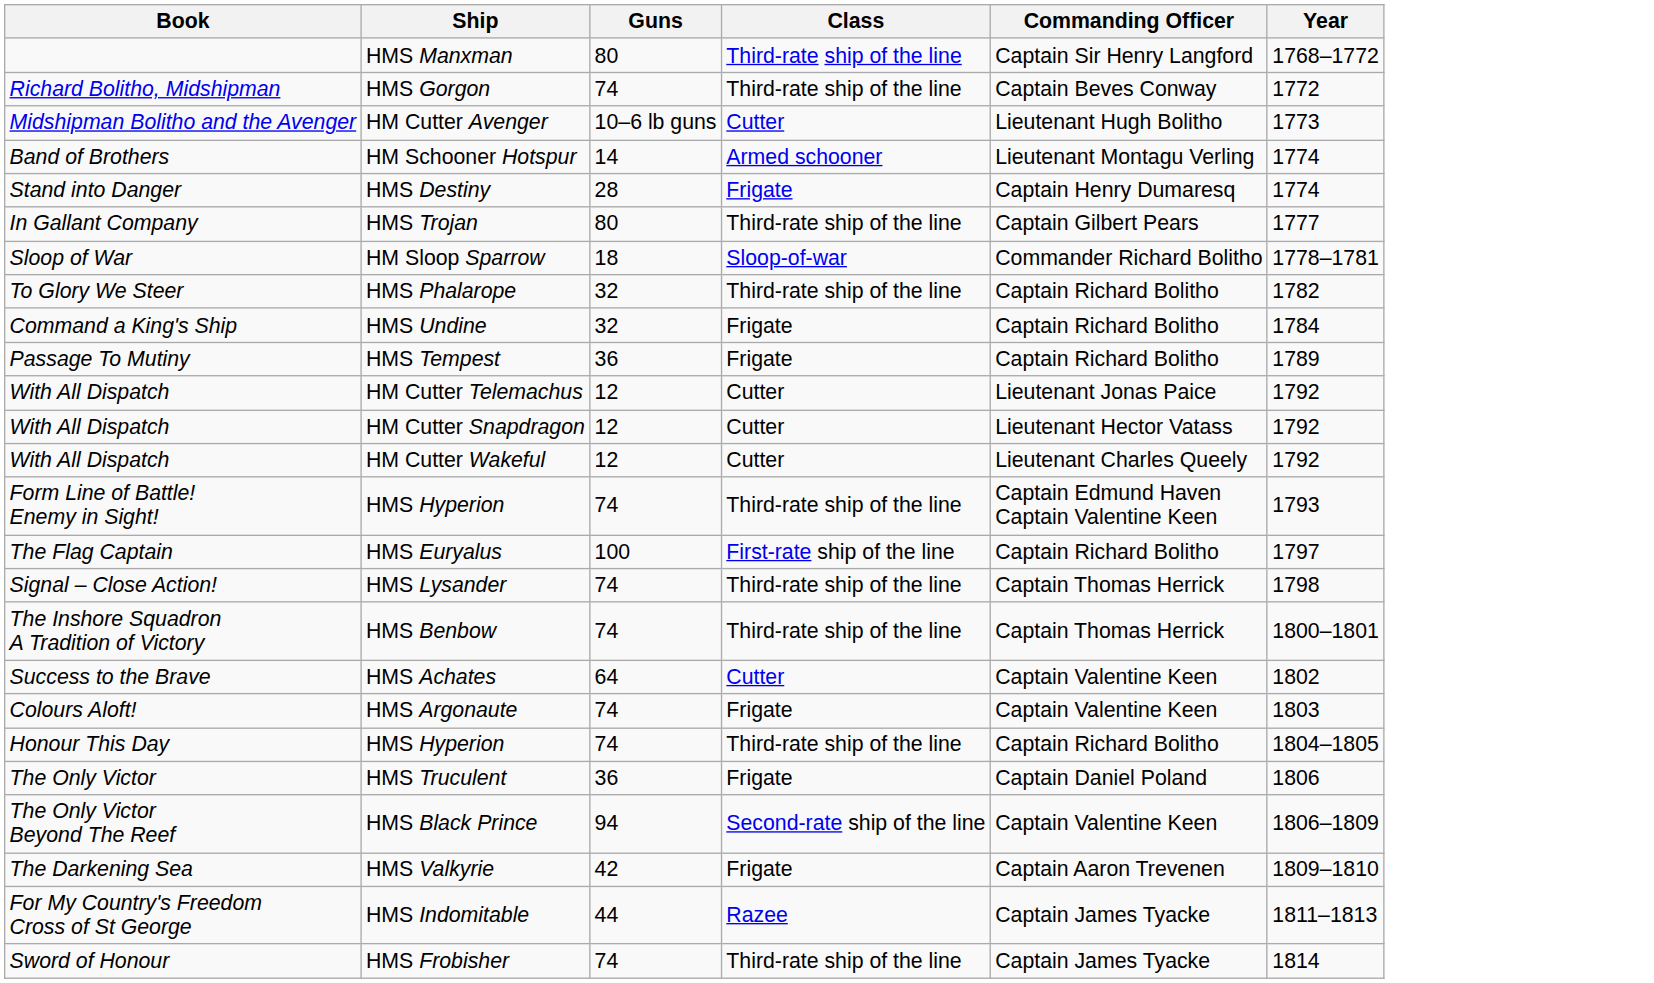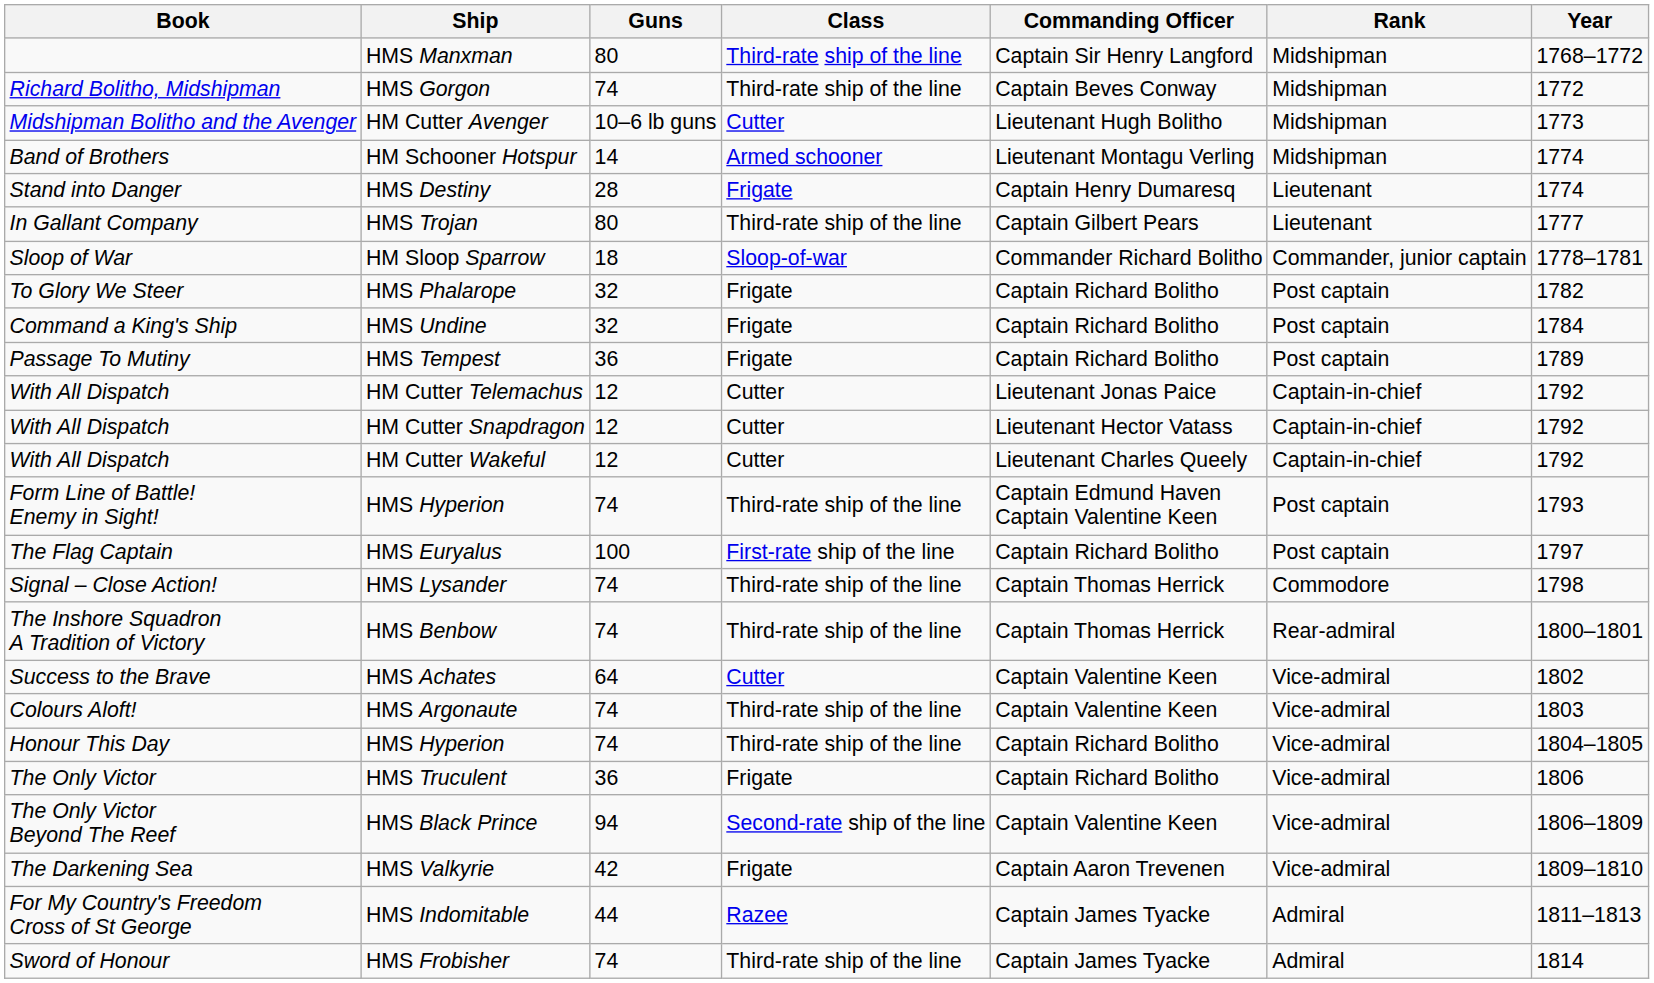+ column: Rank | Midshipman | Midshipman | Midshipman | Midshipman | Lieutenant | Lieutenant | Commander, junior captain | Post captain | Post captain | Post captain | Captain-in-chief | Captain-in-chief | Captain-in-chief | Post captain | Post captain | Commodore | Rear-admiral | Vice-admiral | Vice-admiral | Vice-admiral | Vice-admiral | Vice-admiral | Vice-admiral | Admiral | Admiral
HMS Phalarope | Class: Third-rate ship of the line -> Frigate
HMS Argonaute | Class: Frigate -> Third-rate ship of the line
HMS Truculent | Commanding Officer: Captain Daniel Poland -> Captain Richard Bolitho
